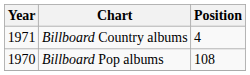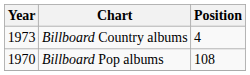Billboard Country albums | Year: 1971 -> 1973
